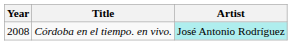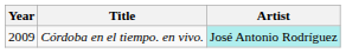Córdoba en el tiempo. en vivo. | Year: 2008 -> 2009
